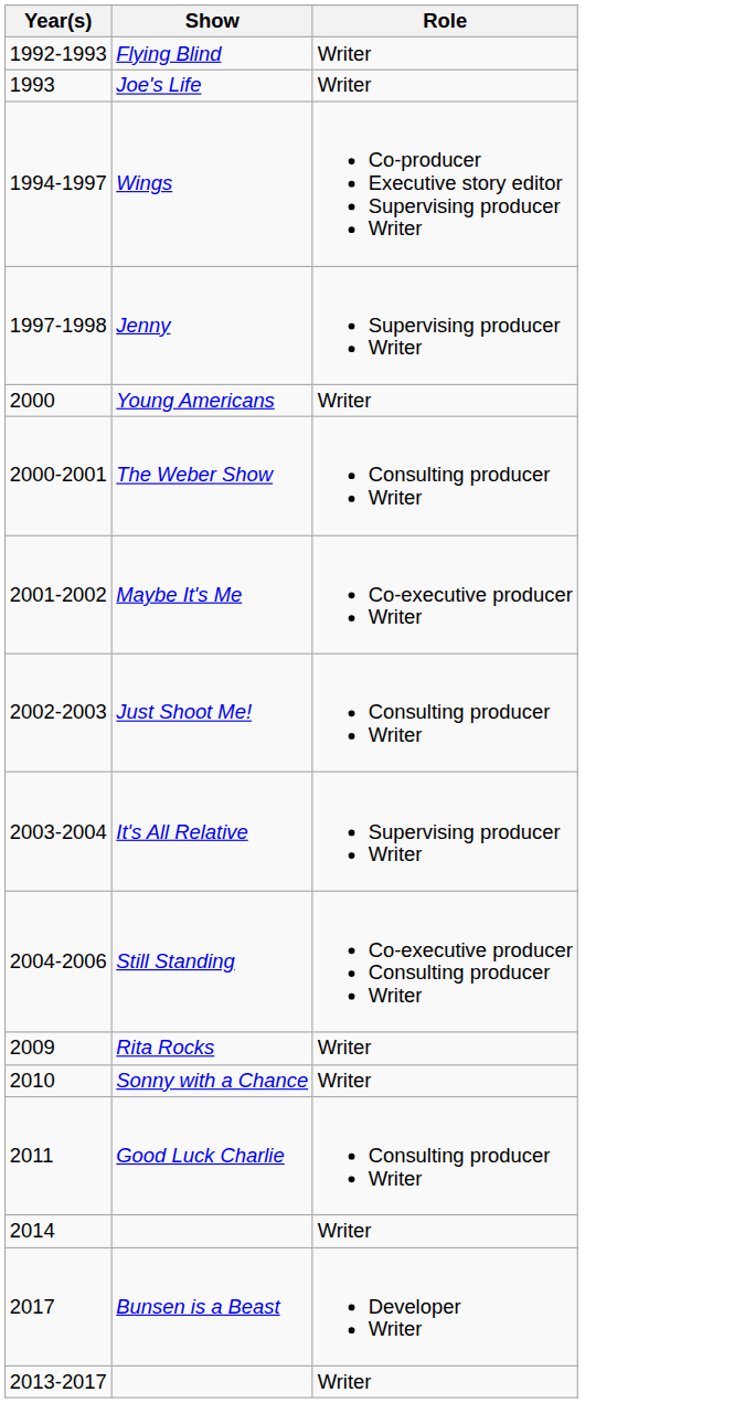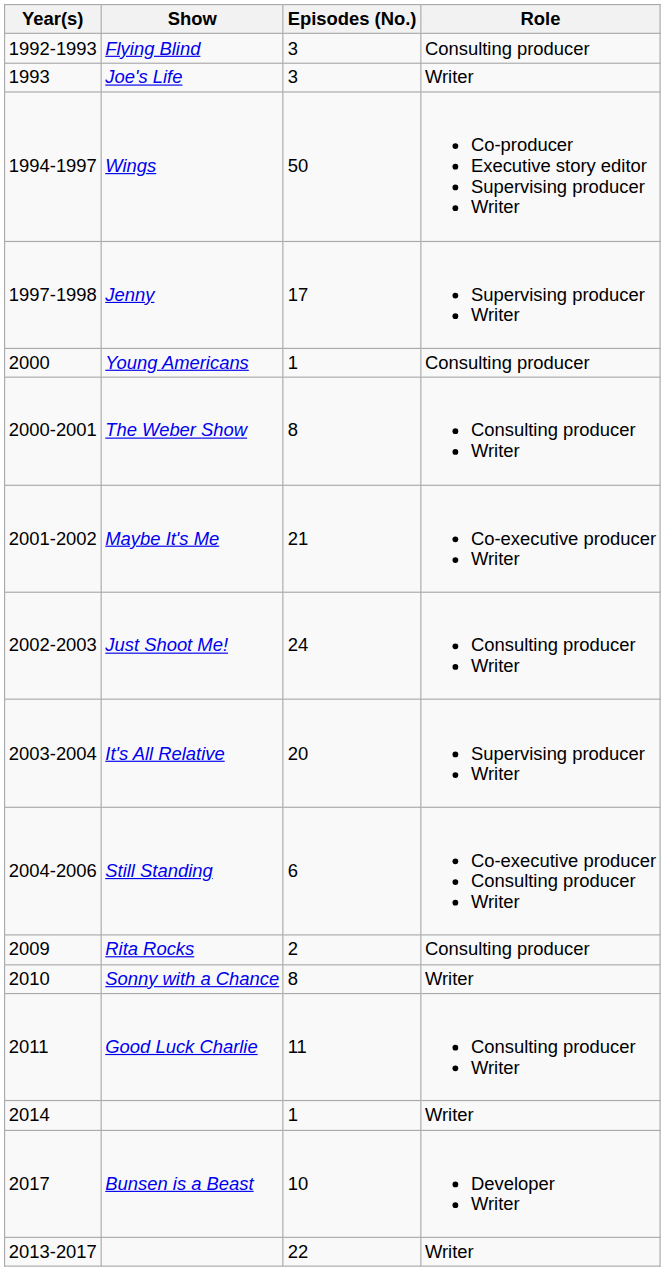+ column: Episodes (No.) | 3 | 3 | 50 | 17 | 1 | 8 | 21 | 24 | 20 | 6 | 2 | 8 | 11 | 1 | 10 | 22
Flying Blind | Role: Writer -> Consulting producer
Young Americans | Role: Writer -> Consulting producer
Rita Rocks | Role: Writer -> Consulting producer
